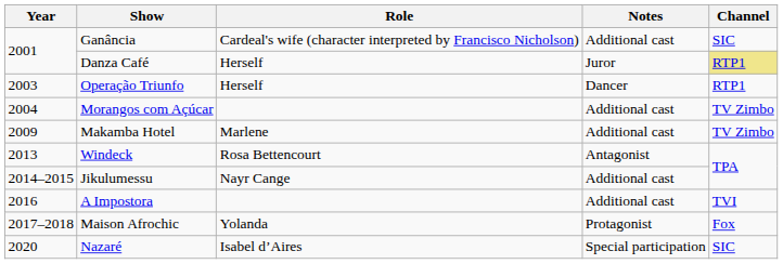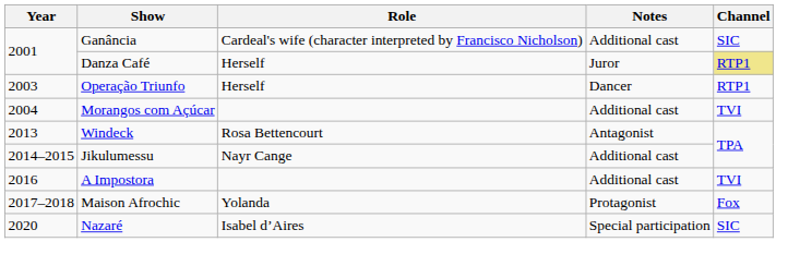Morangos com Açúcar | Channel: TV Zimbo -> TVI
- row: 2009 | Makamba Hotel | Marlene | Additional cast | TV Zimbo
